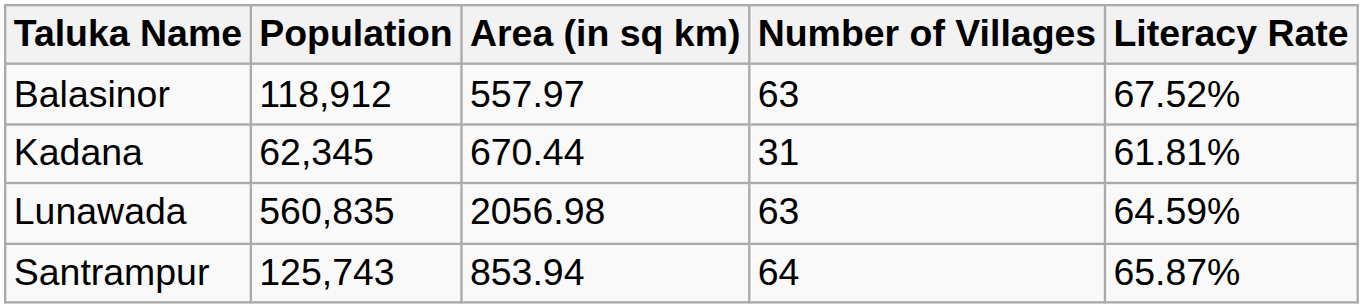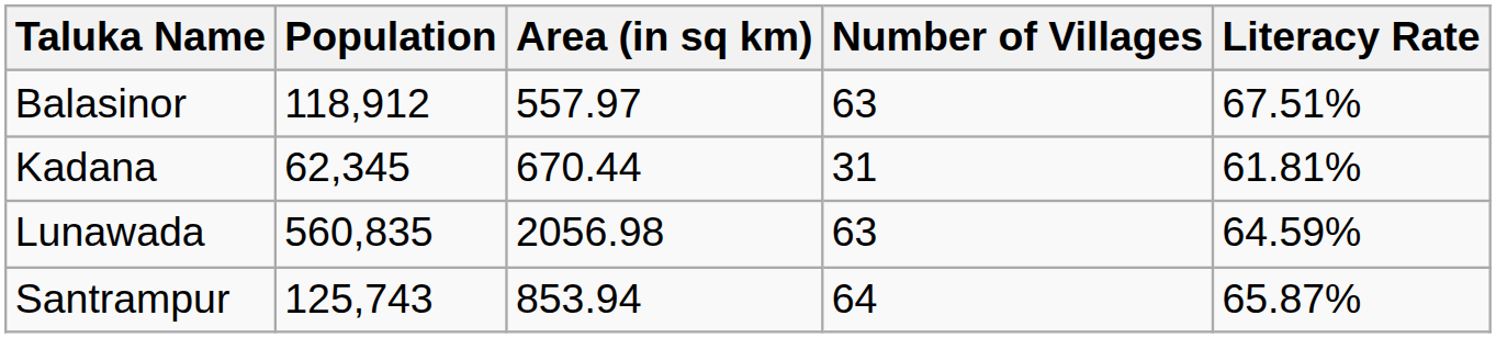Balasinor | Literacy Rate: 67.52% -> 67.51%
